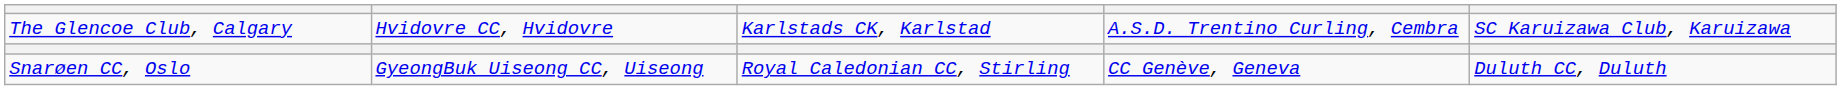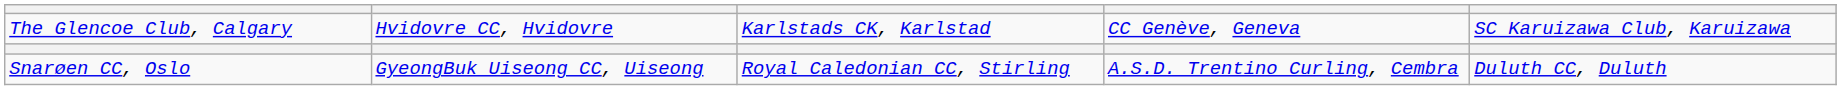The Glencoe Club, Calgary | column 4: A.S.D. Trentino Curling, Cembra -> CC Genève, Geneva
Snarøen CC, Oslo | column 4: CC Genève, Geneva -> A.S.D. Trentino Curling, Cembra
